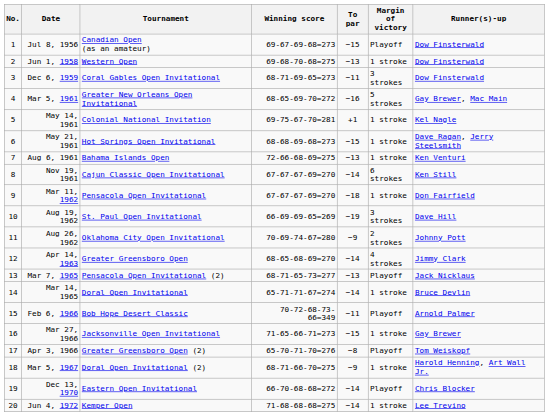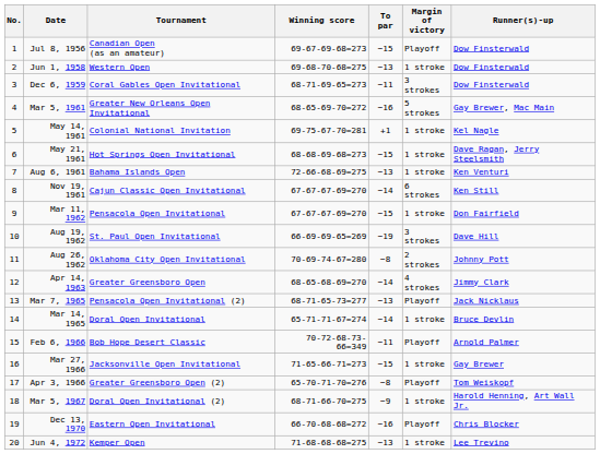Mar 11, 1962 | To par: −18 -> −15
Aug 26, 1962 | To par: −9 -> −8
Dec 13, 1970 | To par: −14 -> −16
Jun 4, 1972 | To par: −14 -> −13
